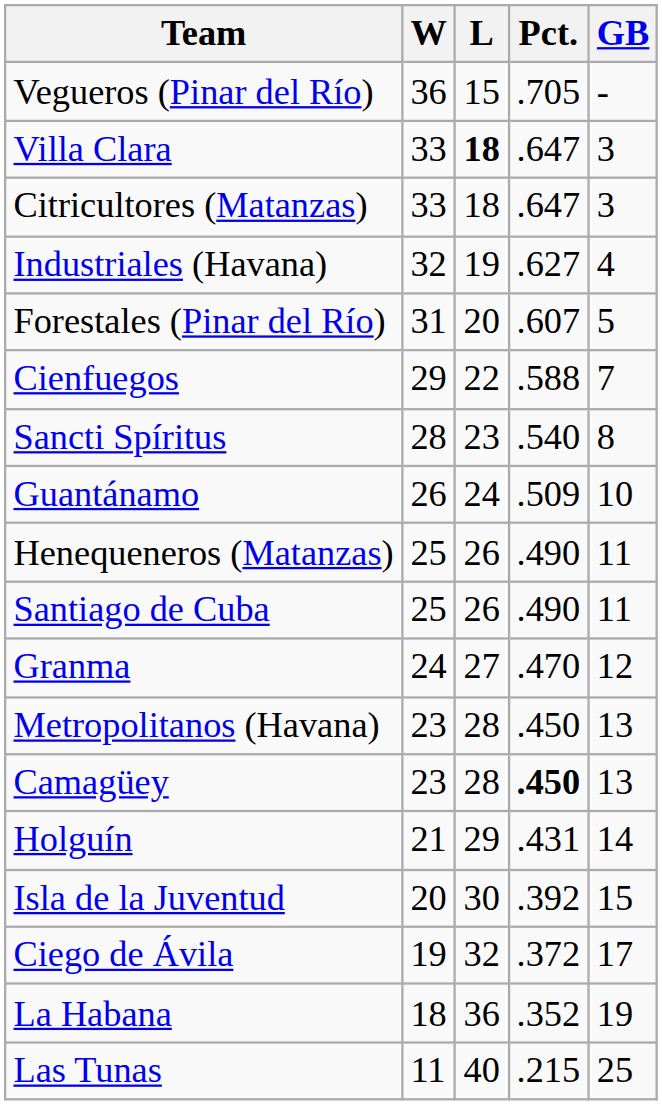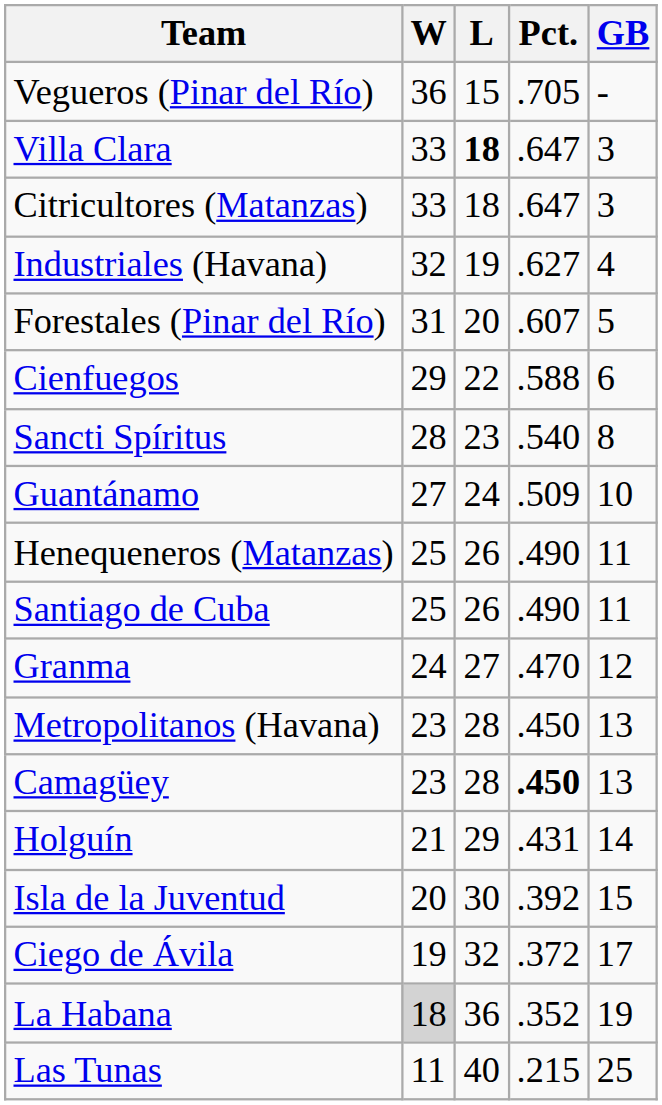Cienfuegos | GB: 7 -> 6
Guantánamo | W: 26 -> 27
La Habana | W: no background -> lightgrey background
